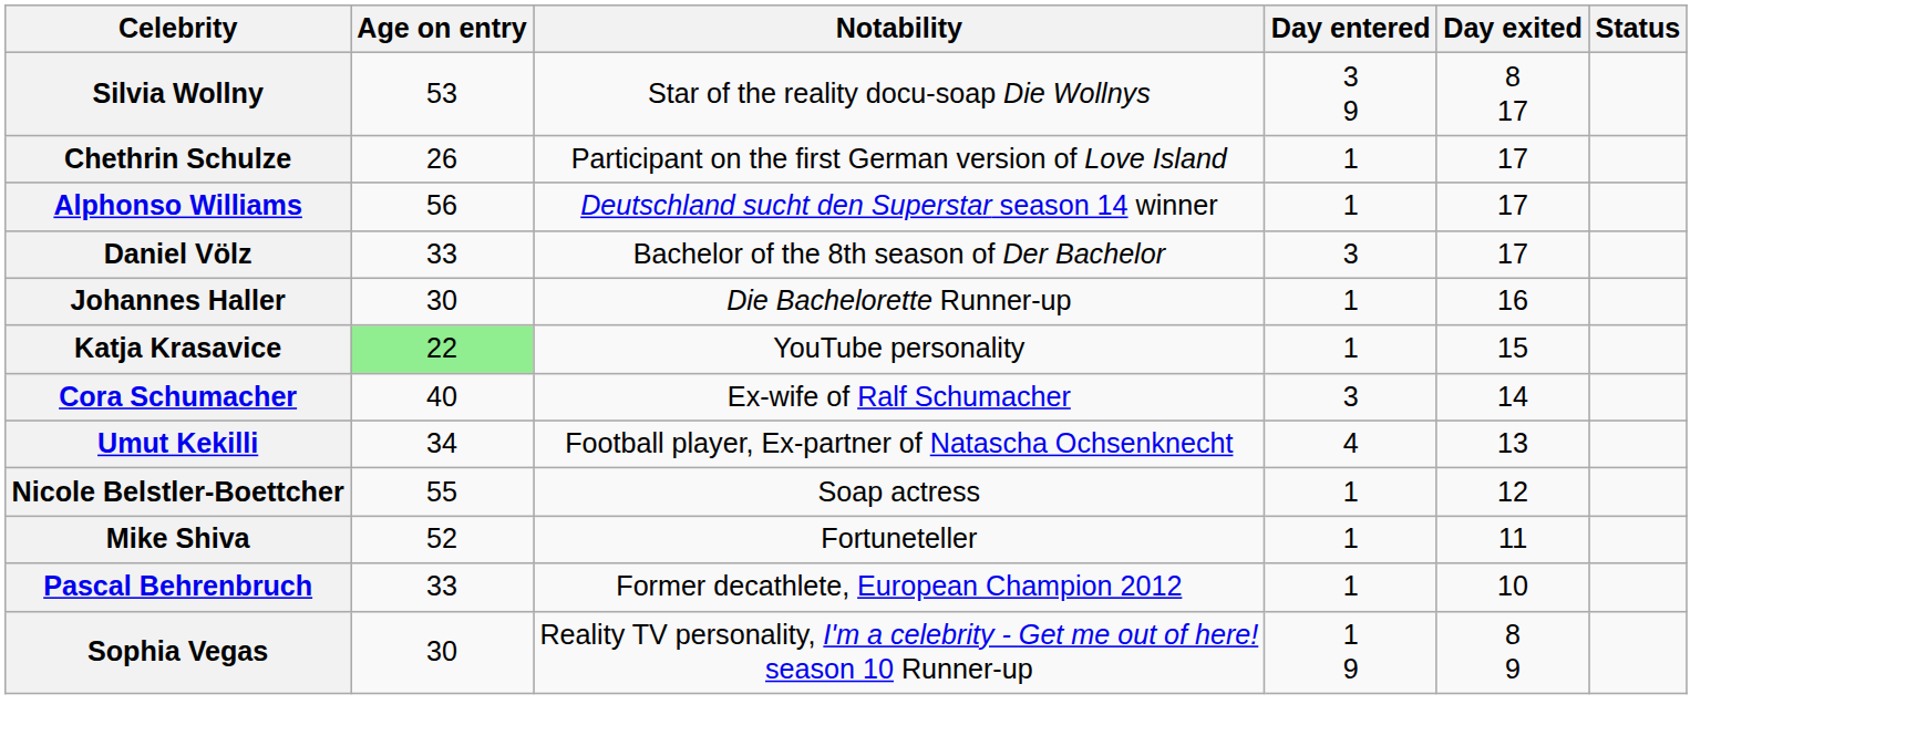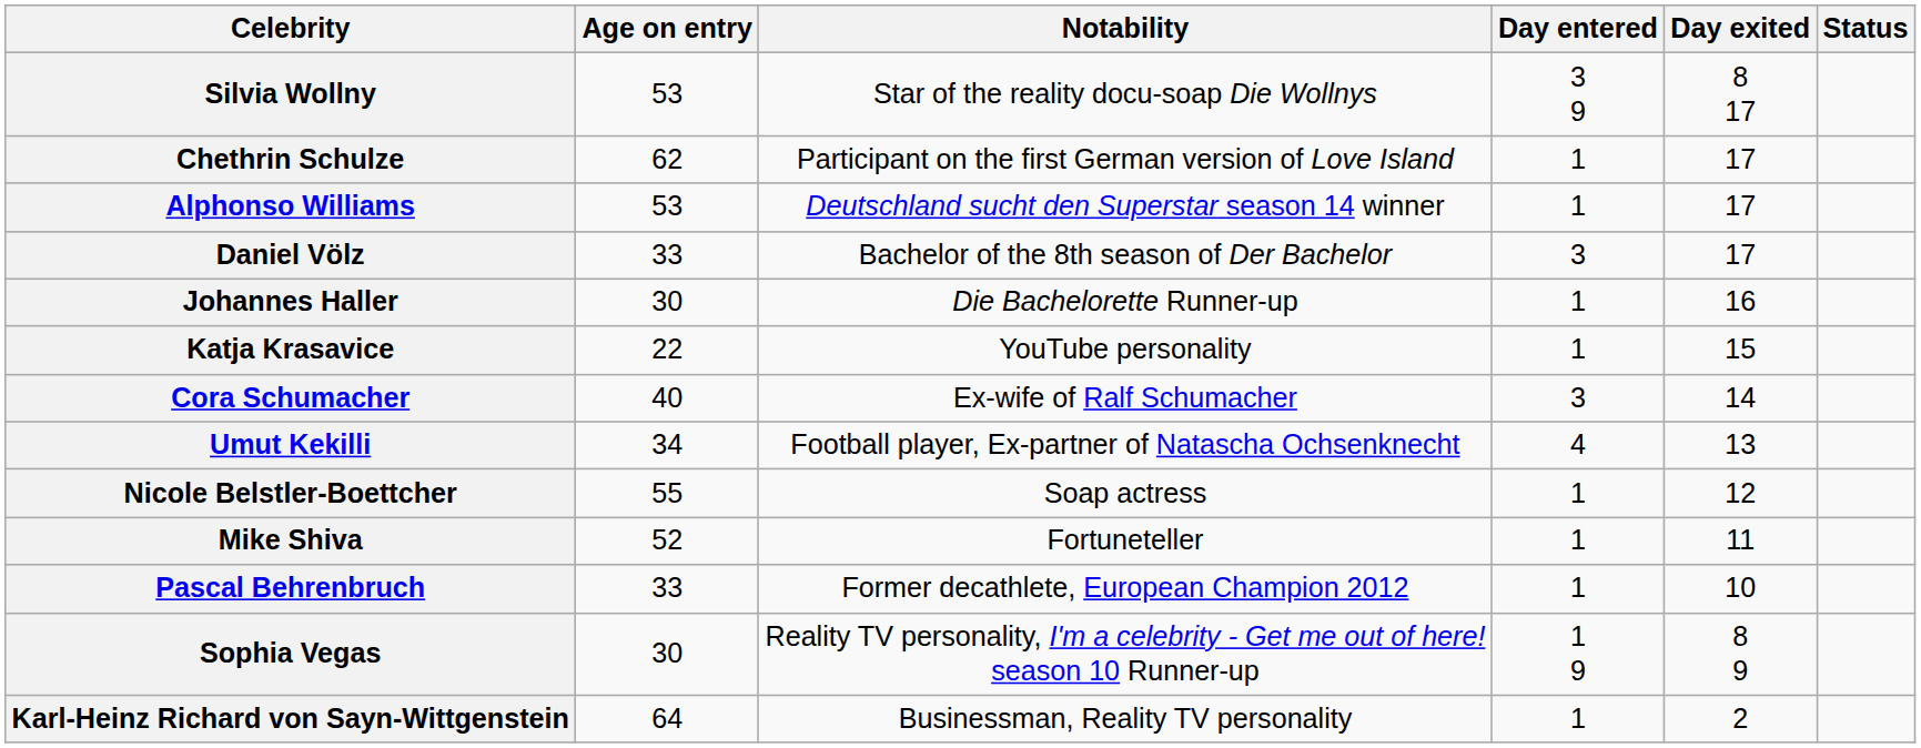Chethrin Schulze | Age on entry: 26 -> 62
Alphonso Williams | Age on entry: 56 -> 53
Katja Krasavice | Age on entry: lightgreen background -> no background
+ row: Karl-Heinz Richard von Sayn-Wittgenstein | 64 | Businessman, Reality TV personality | 1 | 2
